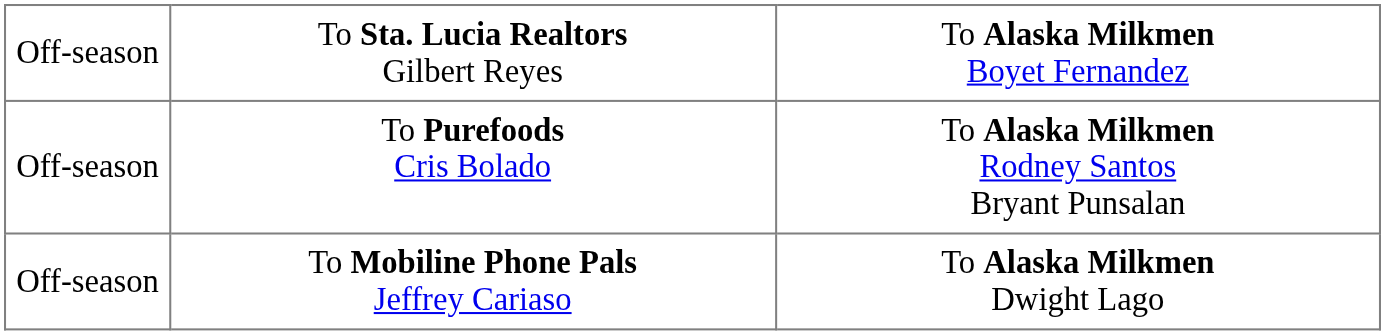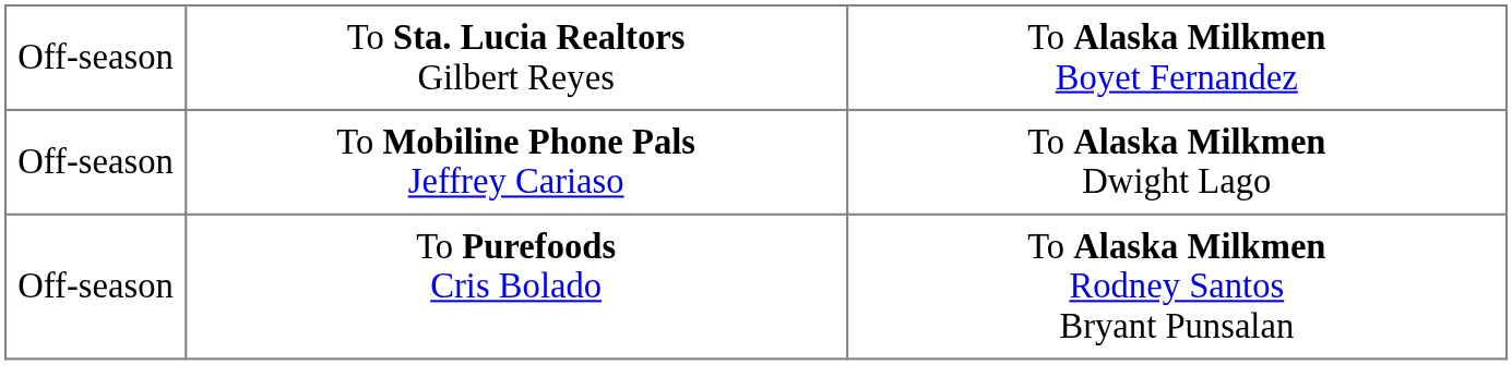rows swapped: To Mobiline Phone Pals Jeffrey Cariaso <-> To Purefoods Cris Bolado
